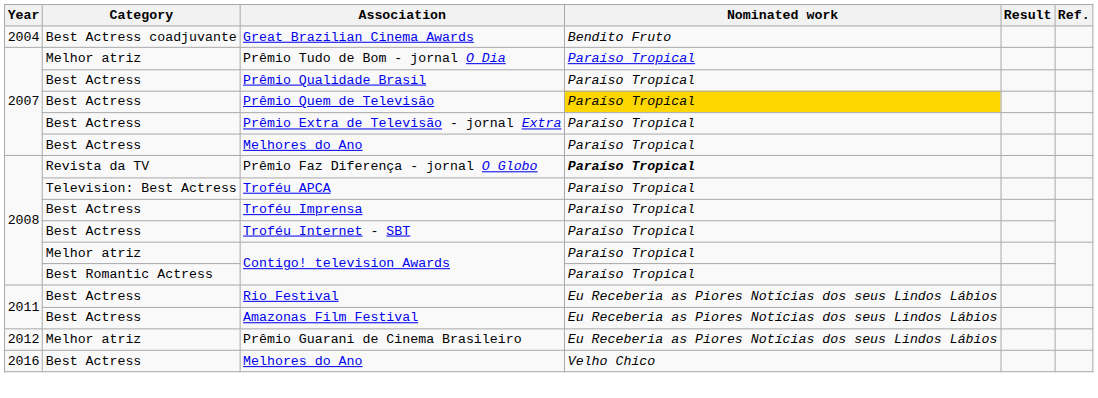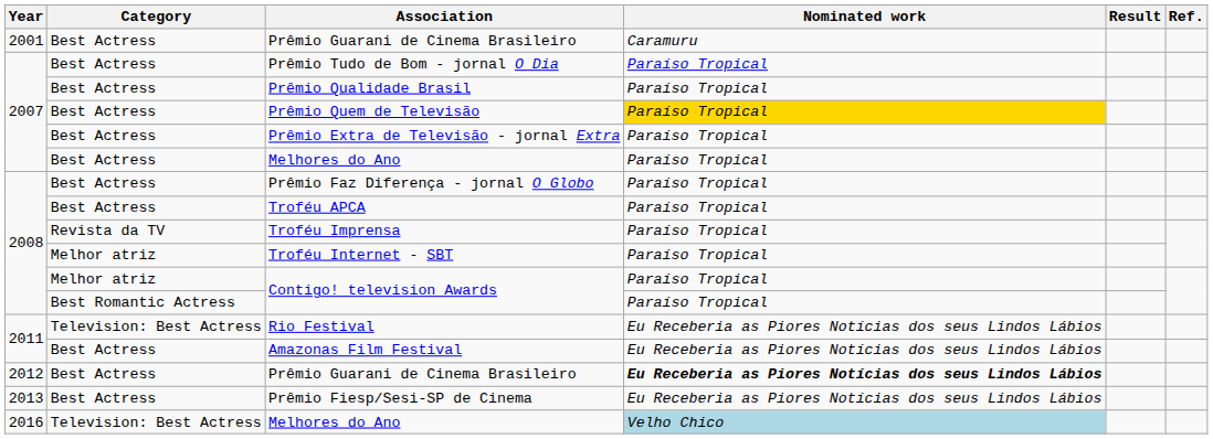+ row: 2001 | Best Actress | Prêmio Guarani de Cinema Brasileiro | Caramuru
- row: 2004 | Best Actress coadjuvante | Great Brazilian Cinema Awards | Bendito Fruto
Prêmio Tudo de Bom - jornal O Dia | Category: Melhor atriz -> Best Actress
Prêmio Faz Diferença - jornal O Globo | Category: Revista da TV -> Best Actress
Prêmio Faz Diferença - jornal O Globo | Nominated work: bold -> normal
Troféu APCA | Category: Television: Best Actress -> Best Actress
Troféu Imprensa | Category: Best Actress -> Revista da TV
Troféu Internet - SBT | Category: Best Actress -> Melhor atriz
Rio Festival | Category: Best Actress -> Television: Best Actress
2012 / Prêmio Guarani de Cinema Brasileiro | Category: Melhor atriz -> Best Actress
2012 / Prêmio Guarani de Cinema Brasileiro | Nominated work: normal -> bold
+ row: 2013 | Best Actress | Prêmio Fiesp/Sesi-SP de Cinema | Eu Receberia as Piores Notícias dos seus Lindos Lábios
2016 / Melhores do Ano | Category: Best Actress -> Television: Best Actress
2016 / Melhores do Ano | Nominated work: no background -> lightblue background
